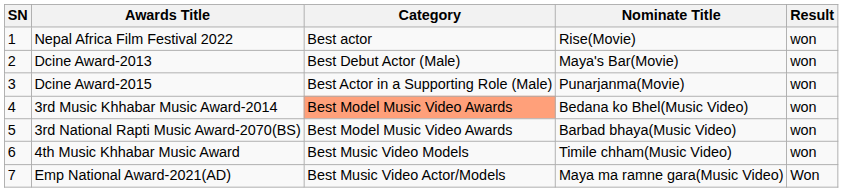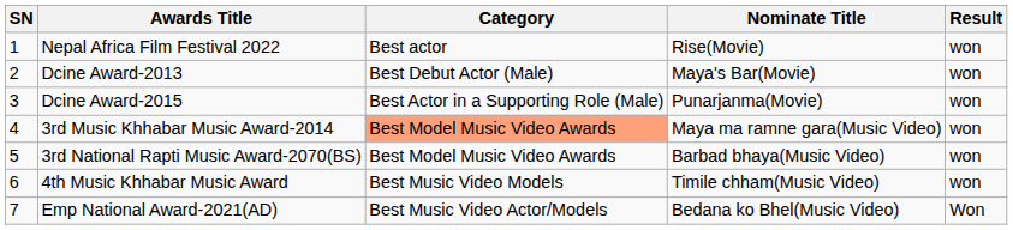3rd Music Khhabar Music Award-2014 | Nominate Title: Bedana ko Bhel(Music Video) -> Maya ma ramne gara(Music Video)
Emp National Award-2021(AD) | Nominate Title: Maya ma ramne gara(Music Video) -> Bedana ko Bhel(Music Video)
